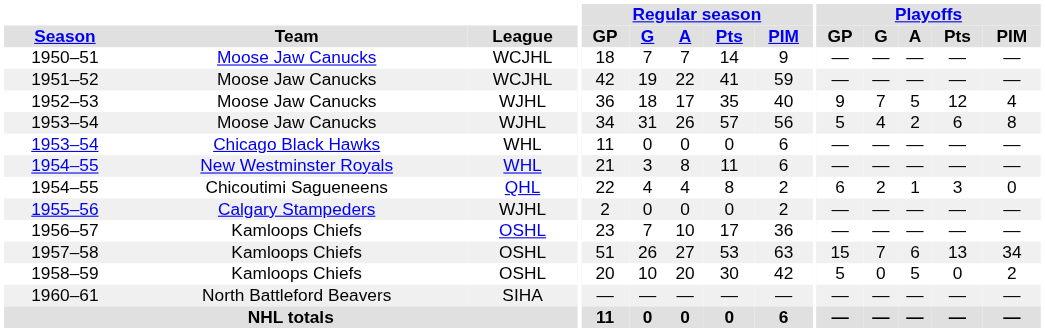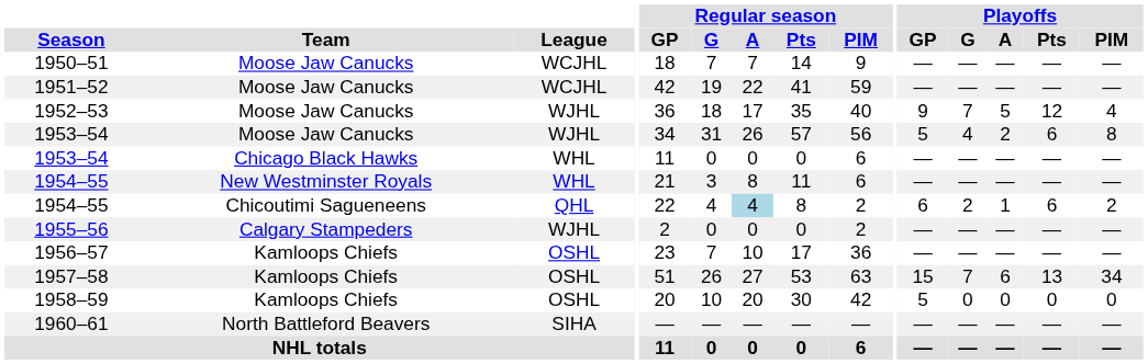1954–55 / Chicoutimi Sagueneens | Regular season / A: no background -> lightblue background
1954–55 / Chicoutimi Sagueneens | Playoffs / Pts: 3 -> 6
1954–55 / Chicoutimi Sagueneens | Playoffs / PIM: 0 -> 2
1958–59 | Playoffs / A: 5 -> 0
1958–59 | Playoffs / PIM: 2 -> 0
